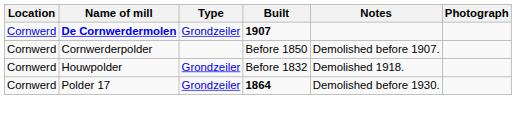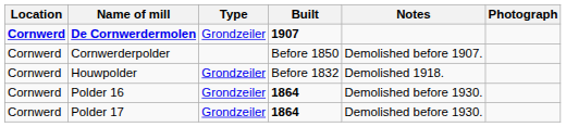De Cornwerdermolen | Location: normal -> bold
+ row: Cornwerd | Polder 16 | Grondzeiler | 1864 | Demolished before 1930.
